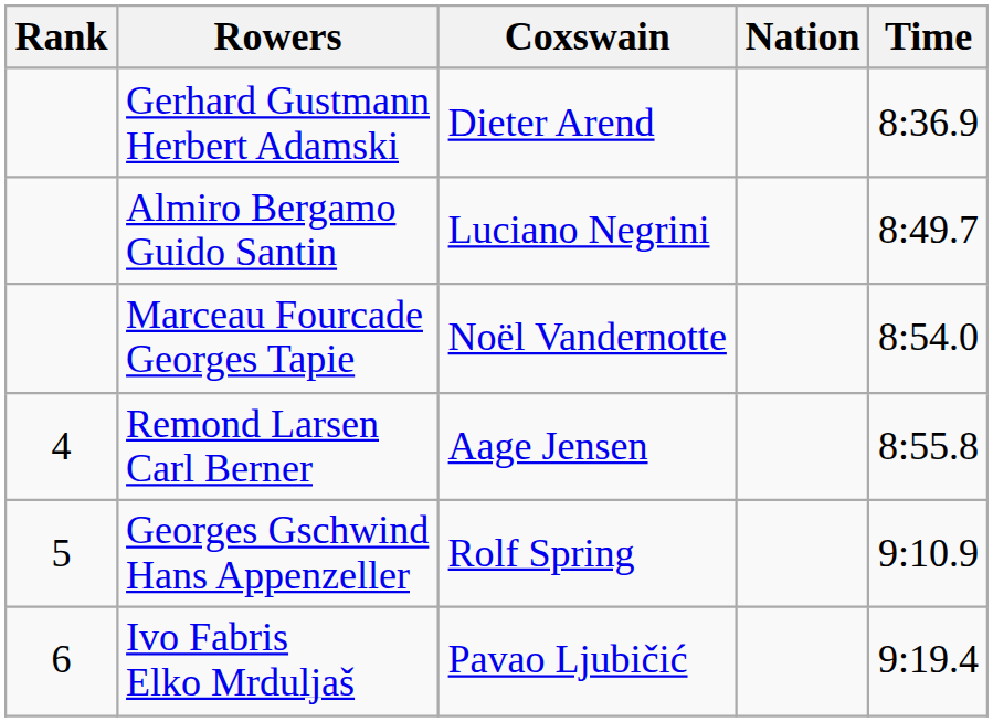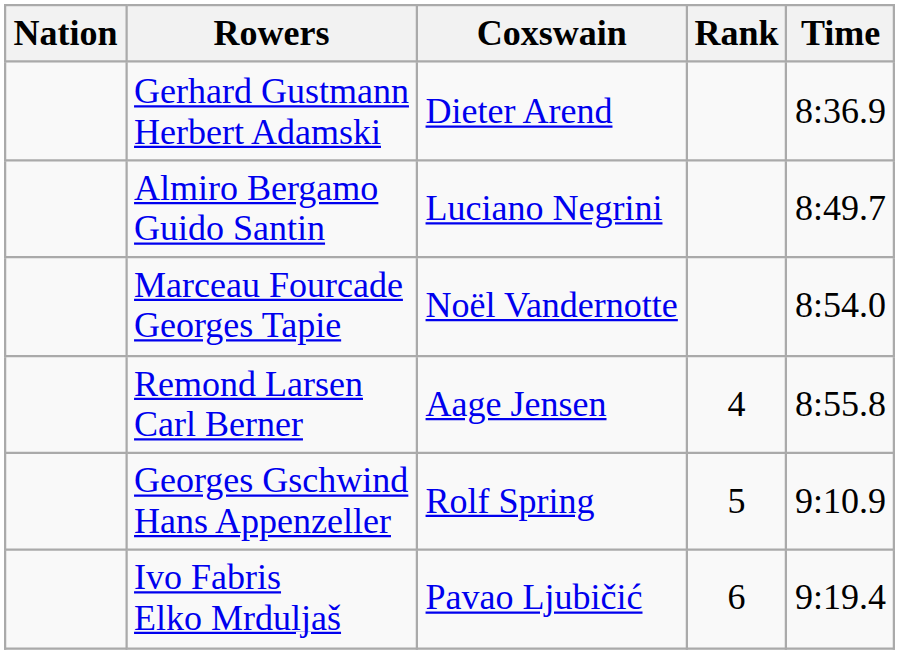columns swapped: Rank <-> Nation
